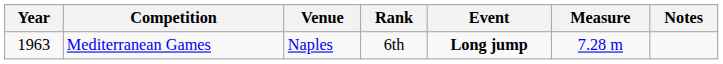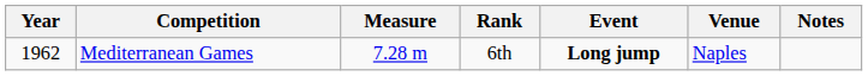columns swapped: Venue <-> Measure
Mediterranean Games | Year: 1963 -> 1962
